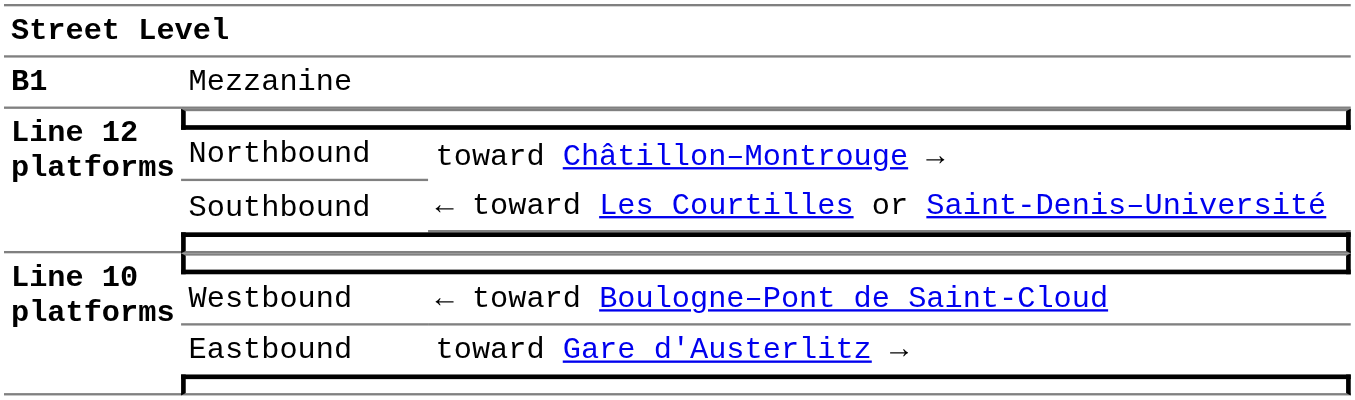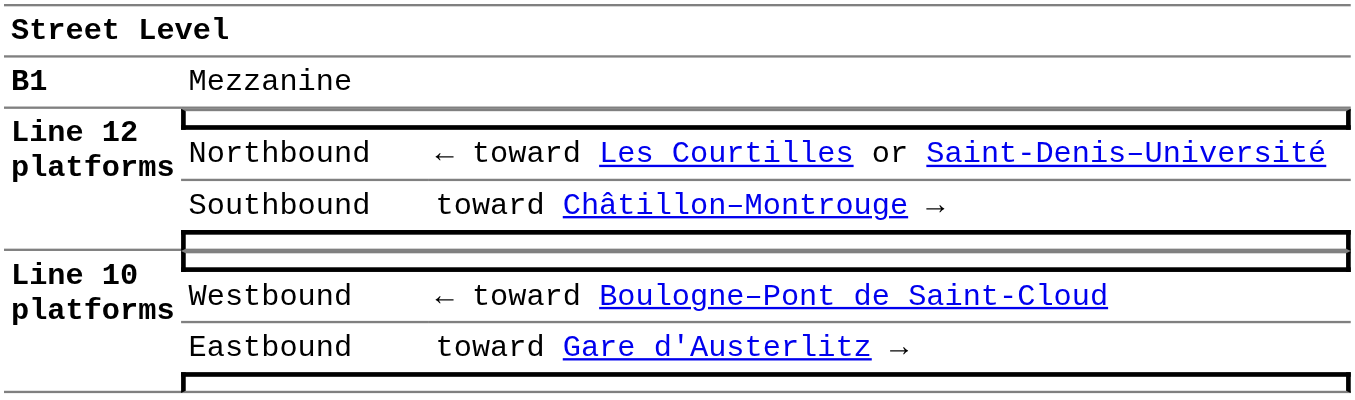Northbound | column 3: toward Châtillon–Montrouge → -> ← toward Les Courtilles or Saint-Denis–Université
Southbound | column 3: ← toward Les Courtilles or Saint-Denis–Université -> toward Châtillon–Montrouge →
